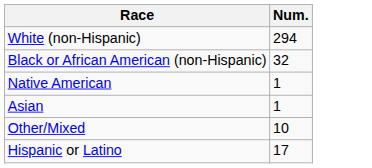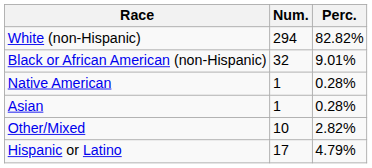+ column: Perc. | 82.82% | 9.01% | 0.28% | 0.28% | 2.82% | 4.79%
